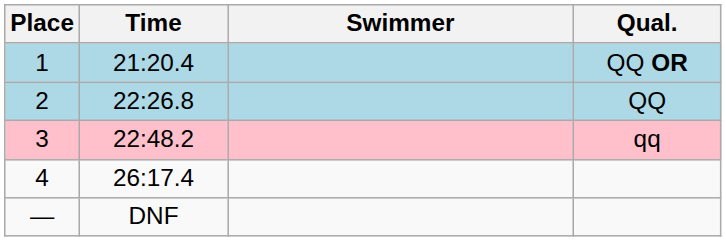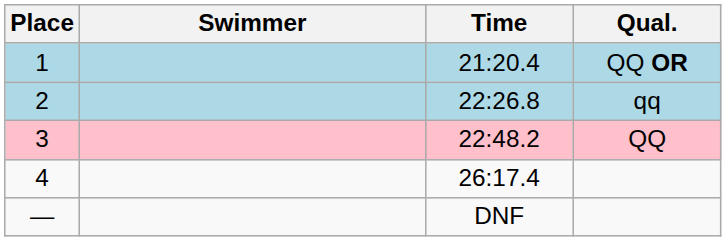columns swapped: Swimmer <-> Time
2 | Qual.: QQ -> qq
3 | Qual.: qq -> QQ
